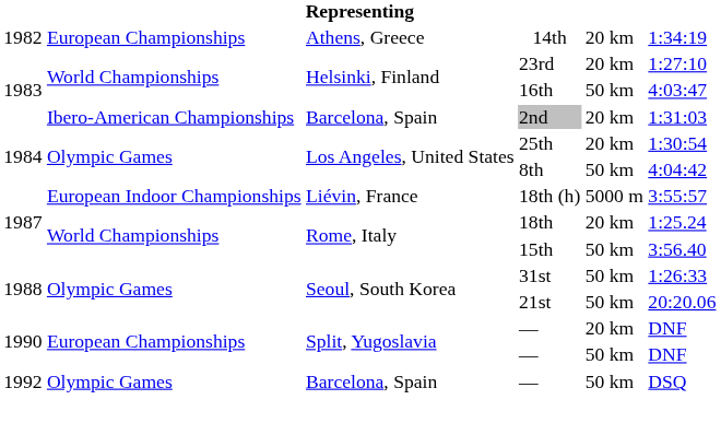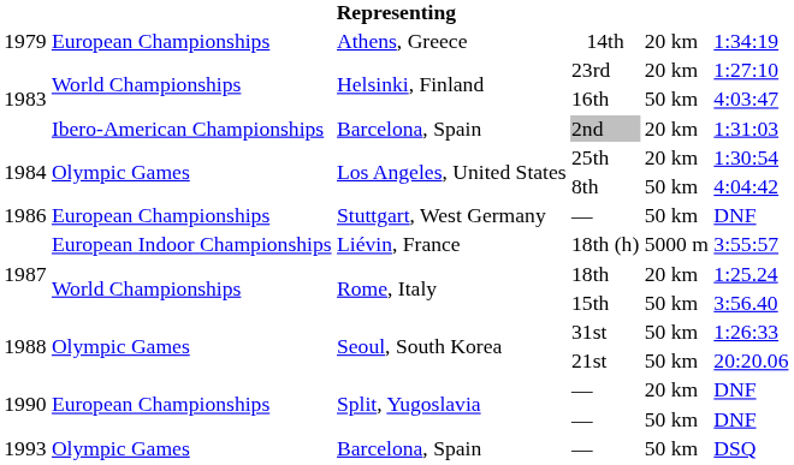14th | column 1: 1982 -> 1979
+ row: 1986 | European Championships | Stuttgart, West Germany | — | 50 km | DNF
Barcelona, Spain / — | column 1: 1992 -> 1993
